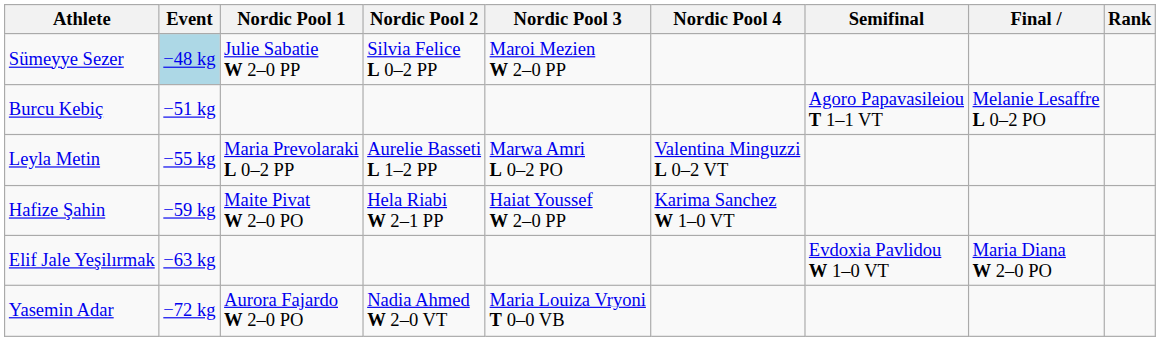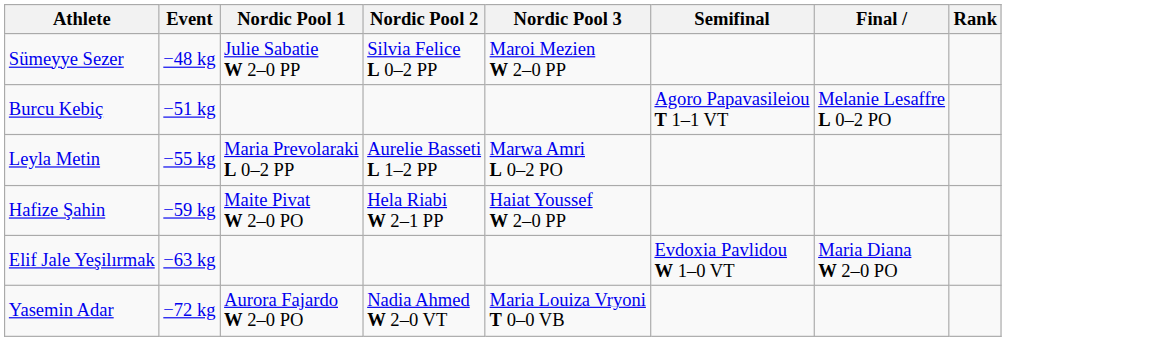- column: Nordic Pool 4 | Valentina Minguzzi L 0–2 VT | Karima Sanchez W 1–0 VT
Sümeyye Sezer | Event: lightblue background -> no background
